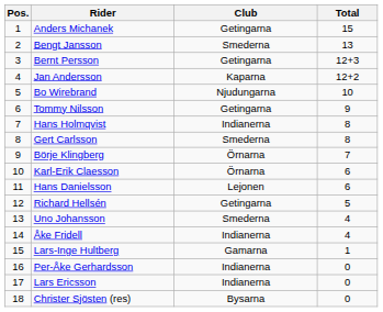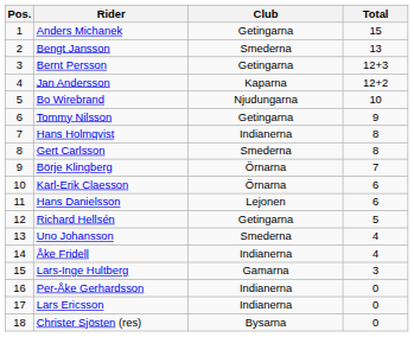Lars-Inge Hultberg | Total: 1 -> 3
